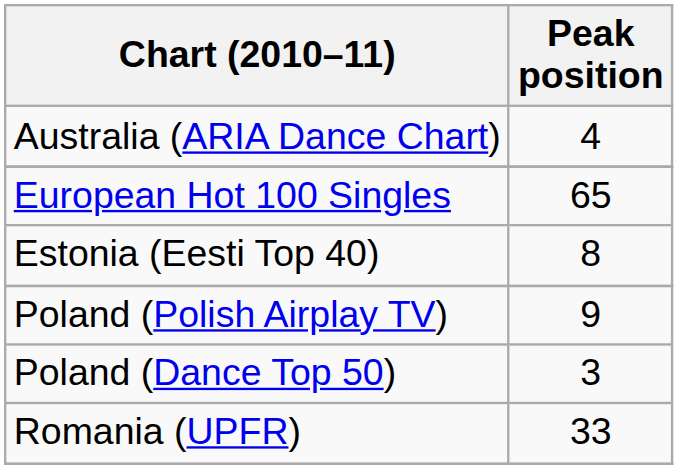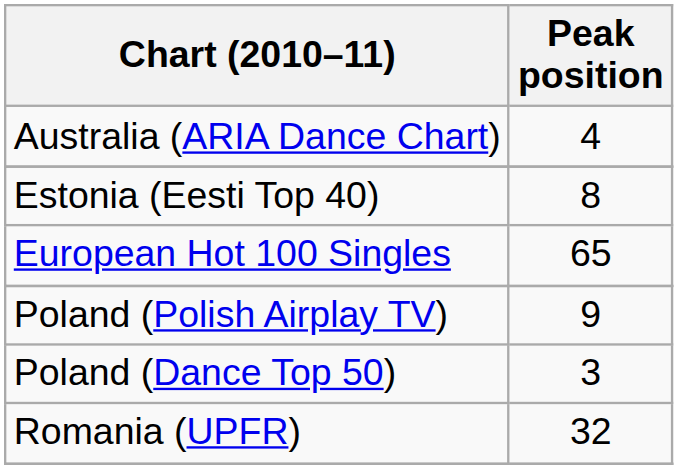rows swapped: Estonia (Eesti Top 40) <-> European Hot 100 Singles
Romania (UPFR) | Peak position: 33 -> 32
